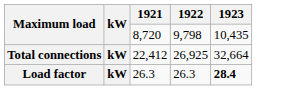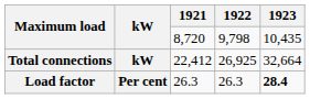Load factor | kW: kW -> Per cent
